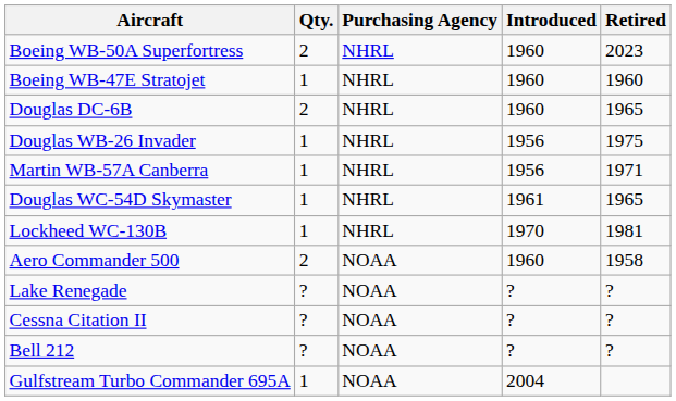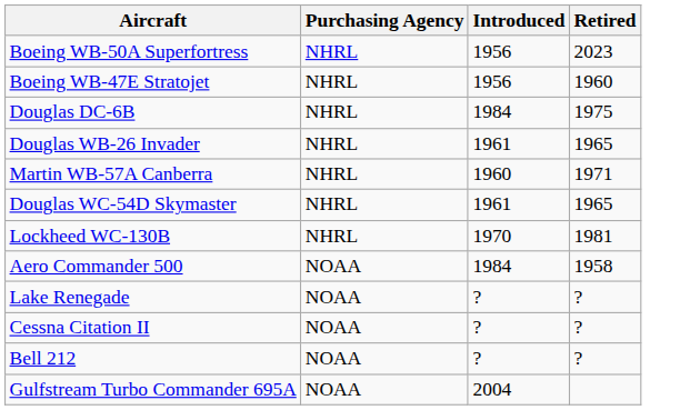- column: Qty. | 2 | 1 | 2 | 1 | 1 | 1 | 1 | 2 | ? | ? | ? | 1
Boeing WB-50A Superfortress | Introduced: 1960 -> 1956
Boeing WB-47E Stratojet | Introduced: 1960 -> 1956
Douglas DC-6B | Introduced: 1960 -> 1984
Douglas DC-6B | Retired: 1965 -> 1975
Douglas WB-26 Invader | Introduced: 1956 -> 1961
Douglas WB-26 Invader | Retired: 1975 -> 1965
Martin WB-57A Canberra | Introduced: 1956 -> 1960
Aero Commander 500 | Introduced: 1960 -> 1984
